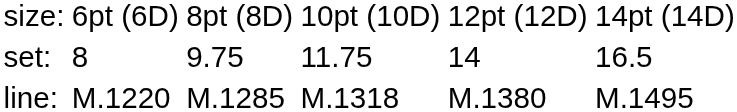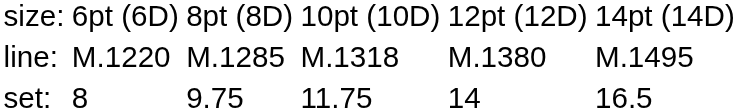rows swapped: set: <-> line:
